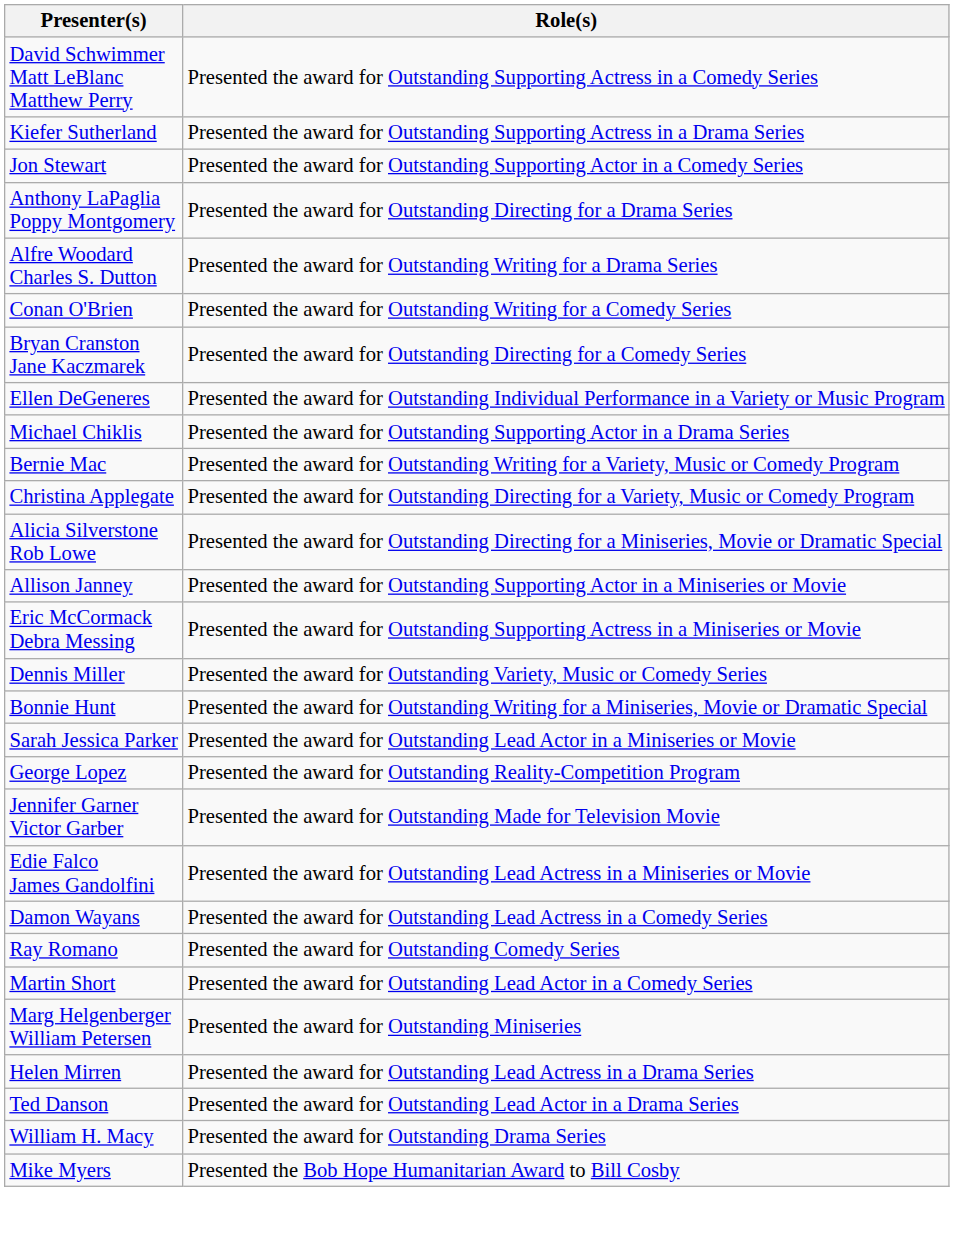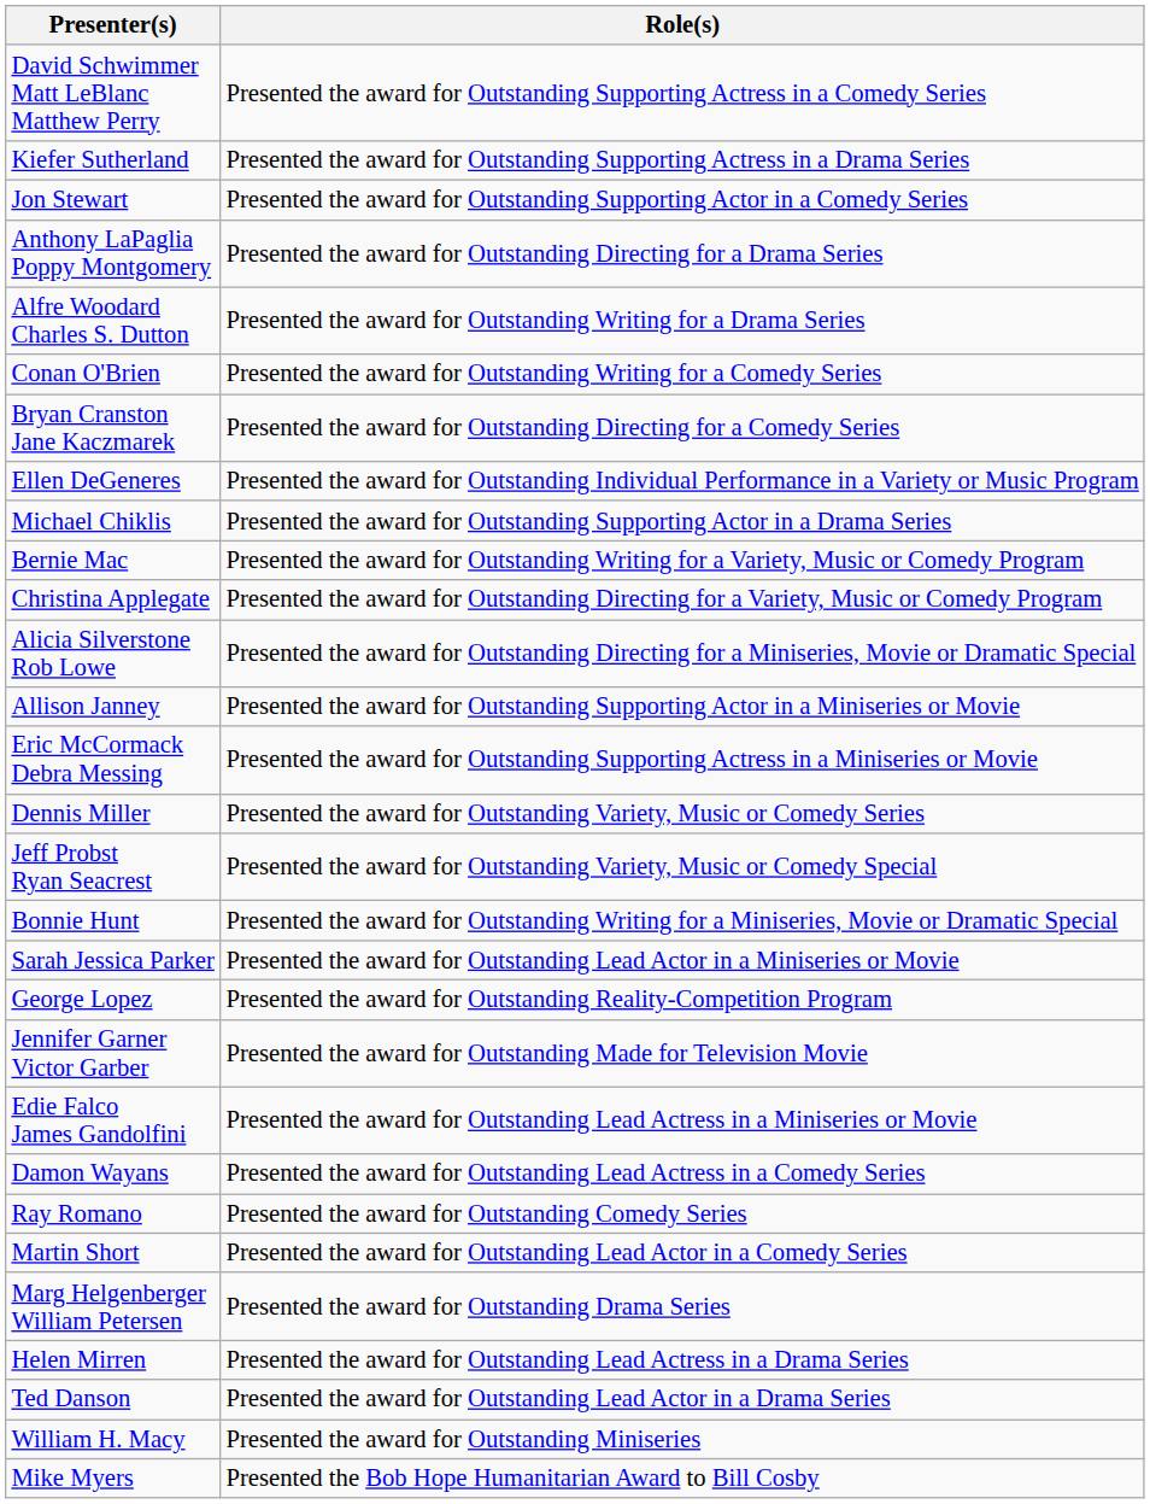+ row: Jeff Probst Ryan Seacrest | Presented the award for Outstanding Variety, Music or Comedy Special
Marg Helgenberger William Petersen | Role(s): Presented the award for Outstanding Miniseries -> Presented the award for Outstanding Drama Series
William H. Macy | Role(s): Presented the award for Outstanding Drama Series -> Presented the award for Outstanding Miniseries
